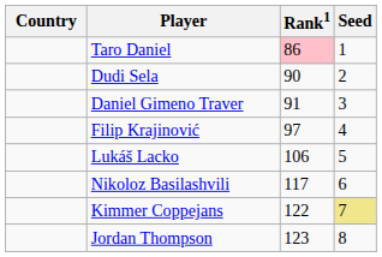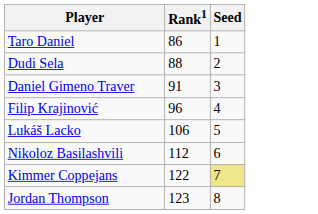- column: Country
Taro Daniel | Rank1: pink background -> no background
Dudi Sela | Rank1: 90 -> 88
Filip Krajinović | Rank1: 97 -> 96
Nikoloz Basilashvili | Rank1: 117 -> 112
